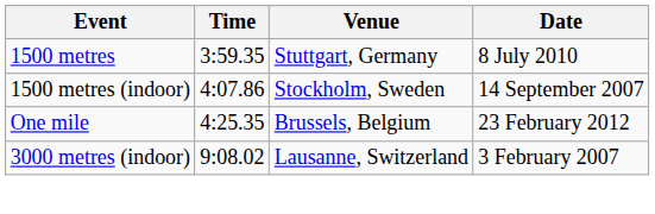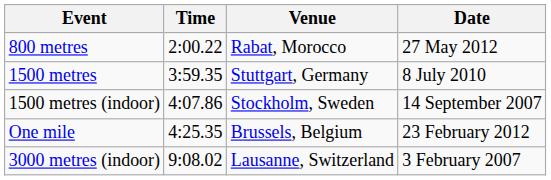+ row: 800 metres | 2:00.22 | Rabat, Morocco | 27 May 2012
